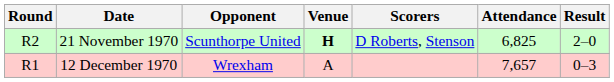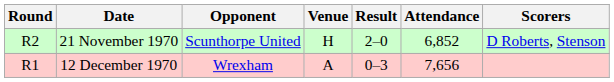columns swapped: Result <-> Scorers
21 November 1970 | Venue: bold -> normal
21 November 1970 | Attendance: 6,825 -> 6,852
12 December 1970 | Attendance: 7,657 -> 7,656
